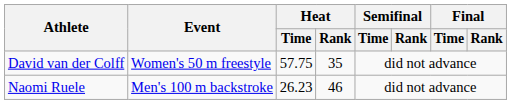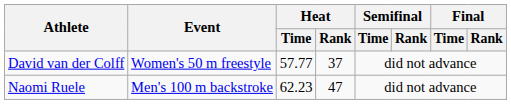David van der Colff | Heat / Time: 57.75 -> 57.77
David van der Colff | Heat / Rank: 35 -> 37
Naomi Ruele | Heat / Time: 26.23 -> 62.23
Naomi Ruele | Heat / Rank: 46 -> 47
